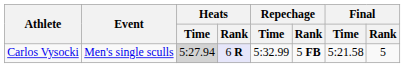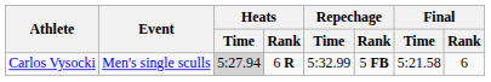Carlos Vysocki | Heats / Rank: lavender background -> no background
Carlos Vysocki | Final / Rank: 5 -> 6
